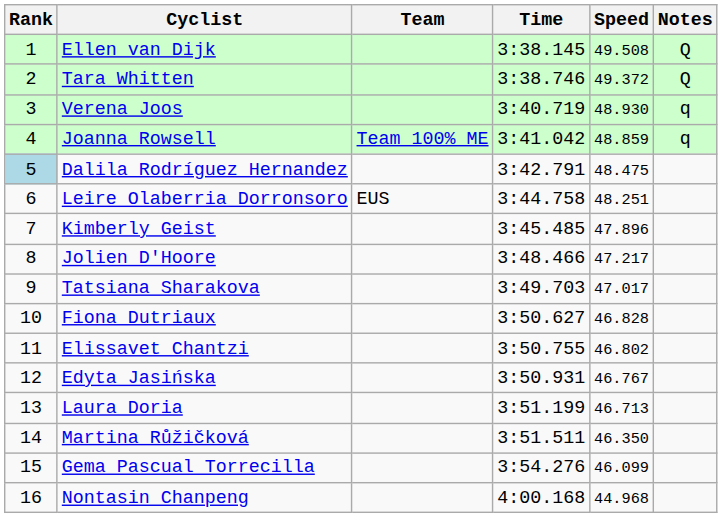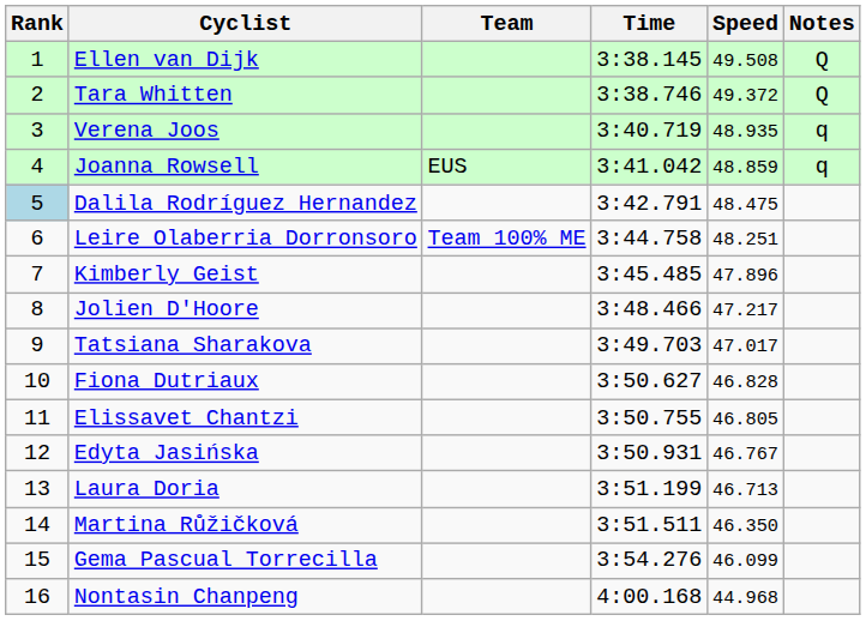Verena Joos | Speed: 48.930 -> 48.935
Joanna Rowsell | Team: Team 100% ME -> EUS
Leire Olaberria Dorronsoro | Team: EUS -> Team 100% ME
Elissavet Chantzi | Speed: 46.802 -> 46.805
